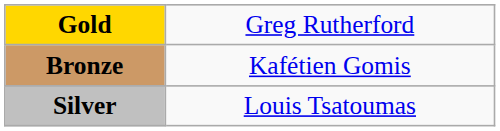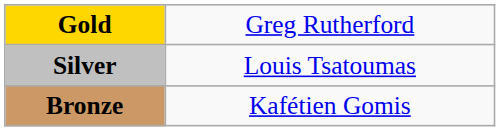rows swapped: Silver <-> Bronze
